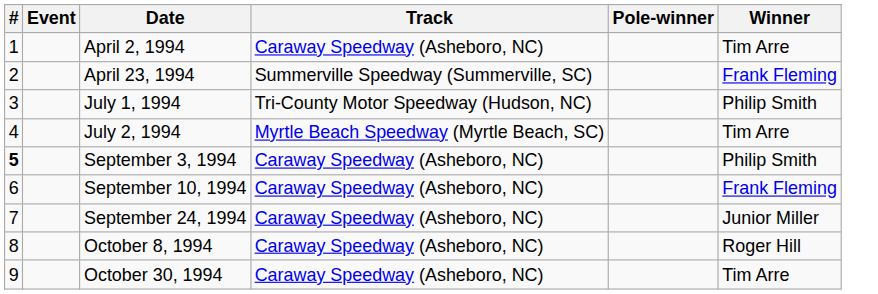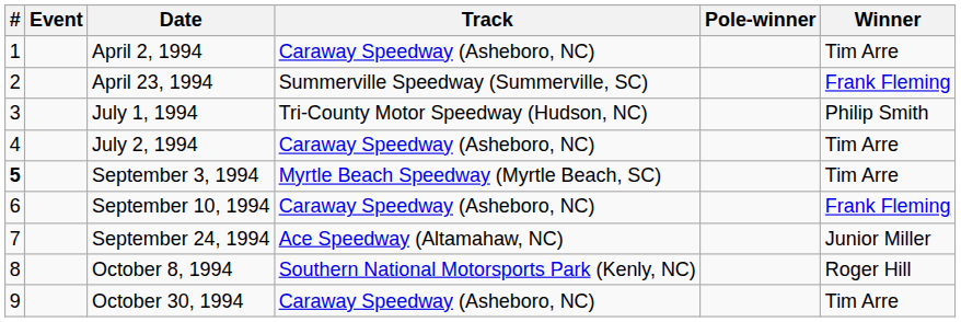July 2, 1994 | Track: Myrtle Beach Speedway (Myrtle Beach, SC) -> Caraway Speedway (Asheboro, NC)
September 3, 1994 | Track: Caraway Speedway (Asheboro, NC) -> Myrtle Beach Speedway (Myrtle Beach, SC)
September 3, 1994 | Winner: Philip Smith -> Tim Arre
September 24, 1994 | Track: Caraway Speedway (Asheboro, NC) -> Ace Speedway (Altamahaw, NC)
October 8, 1994 | Track: Caraway Speedway (Asheboro, NC) -> Southern National Motorsports Park (Kenly, NC)
